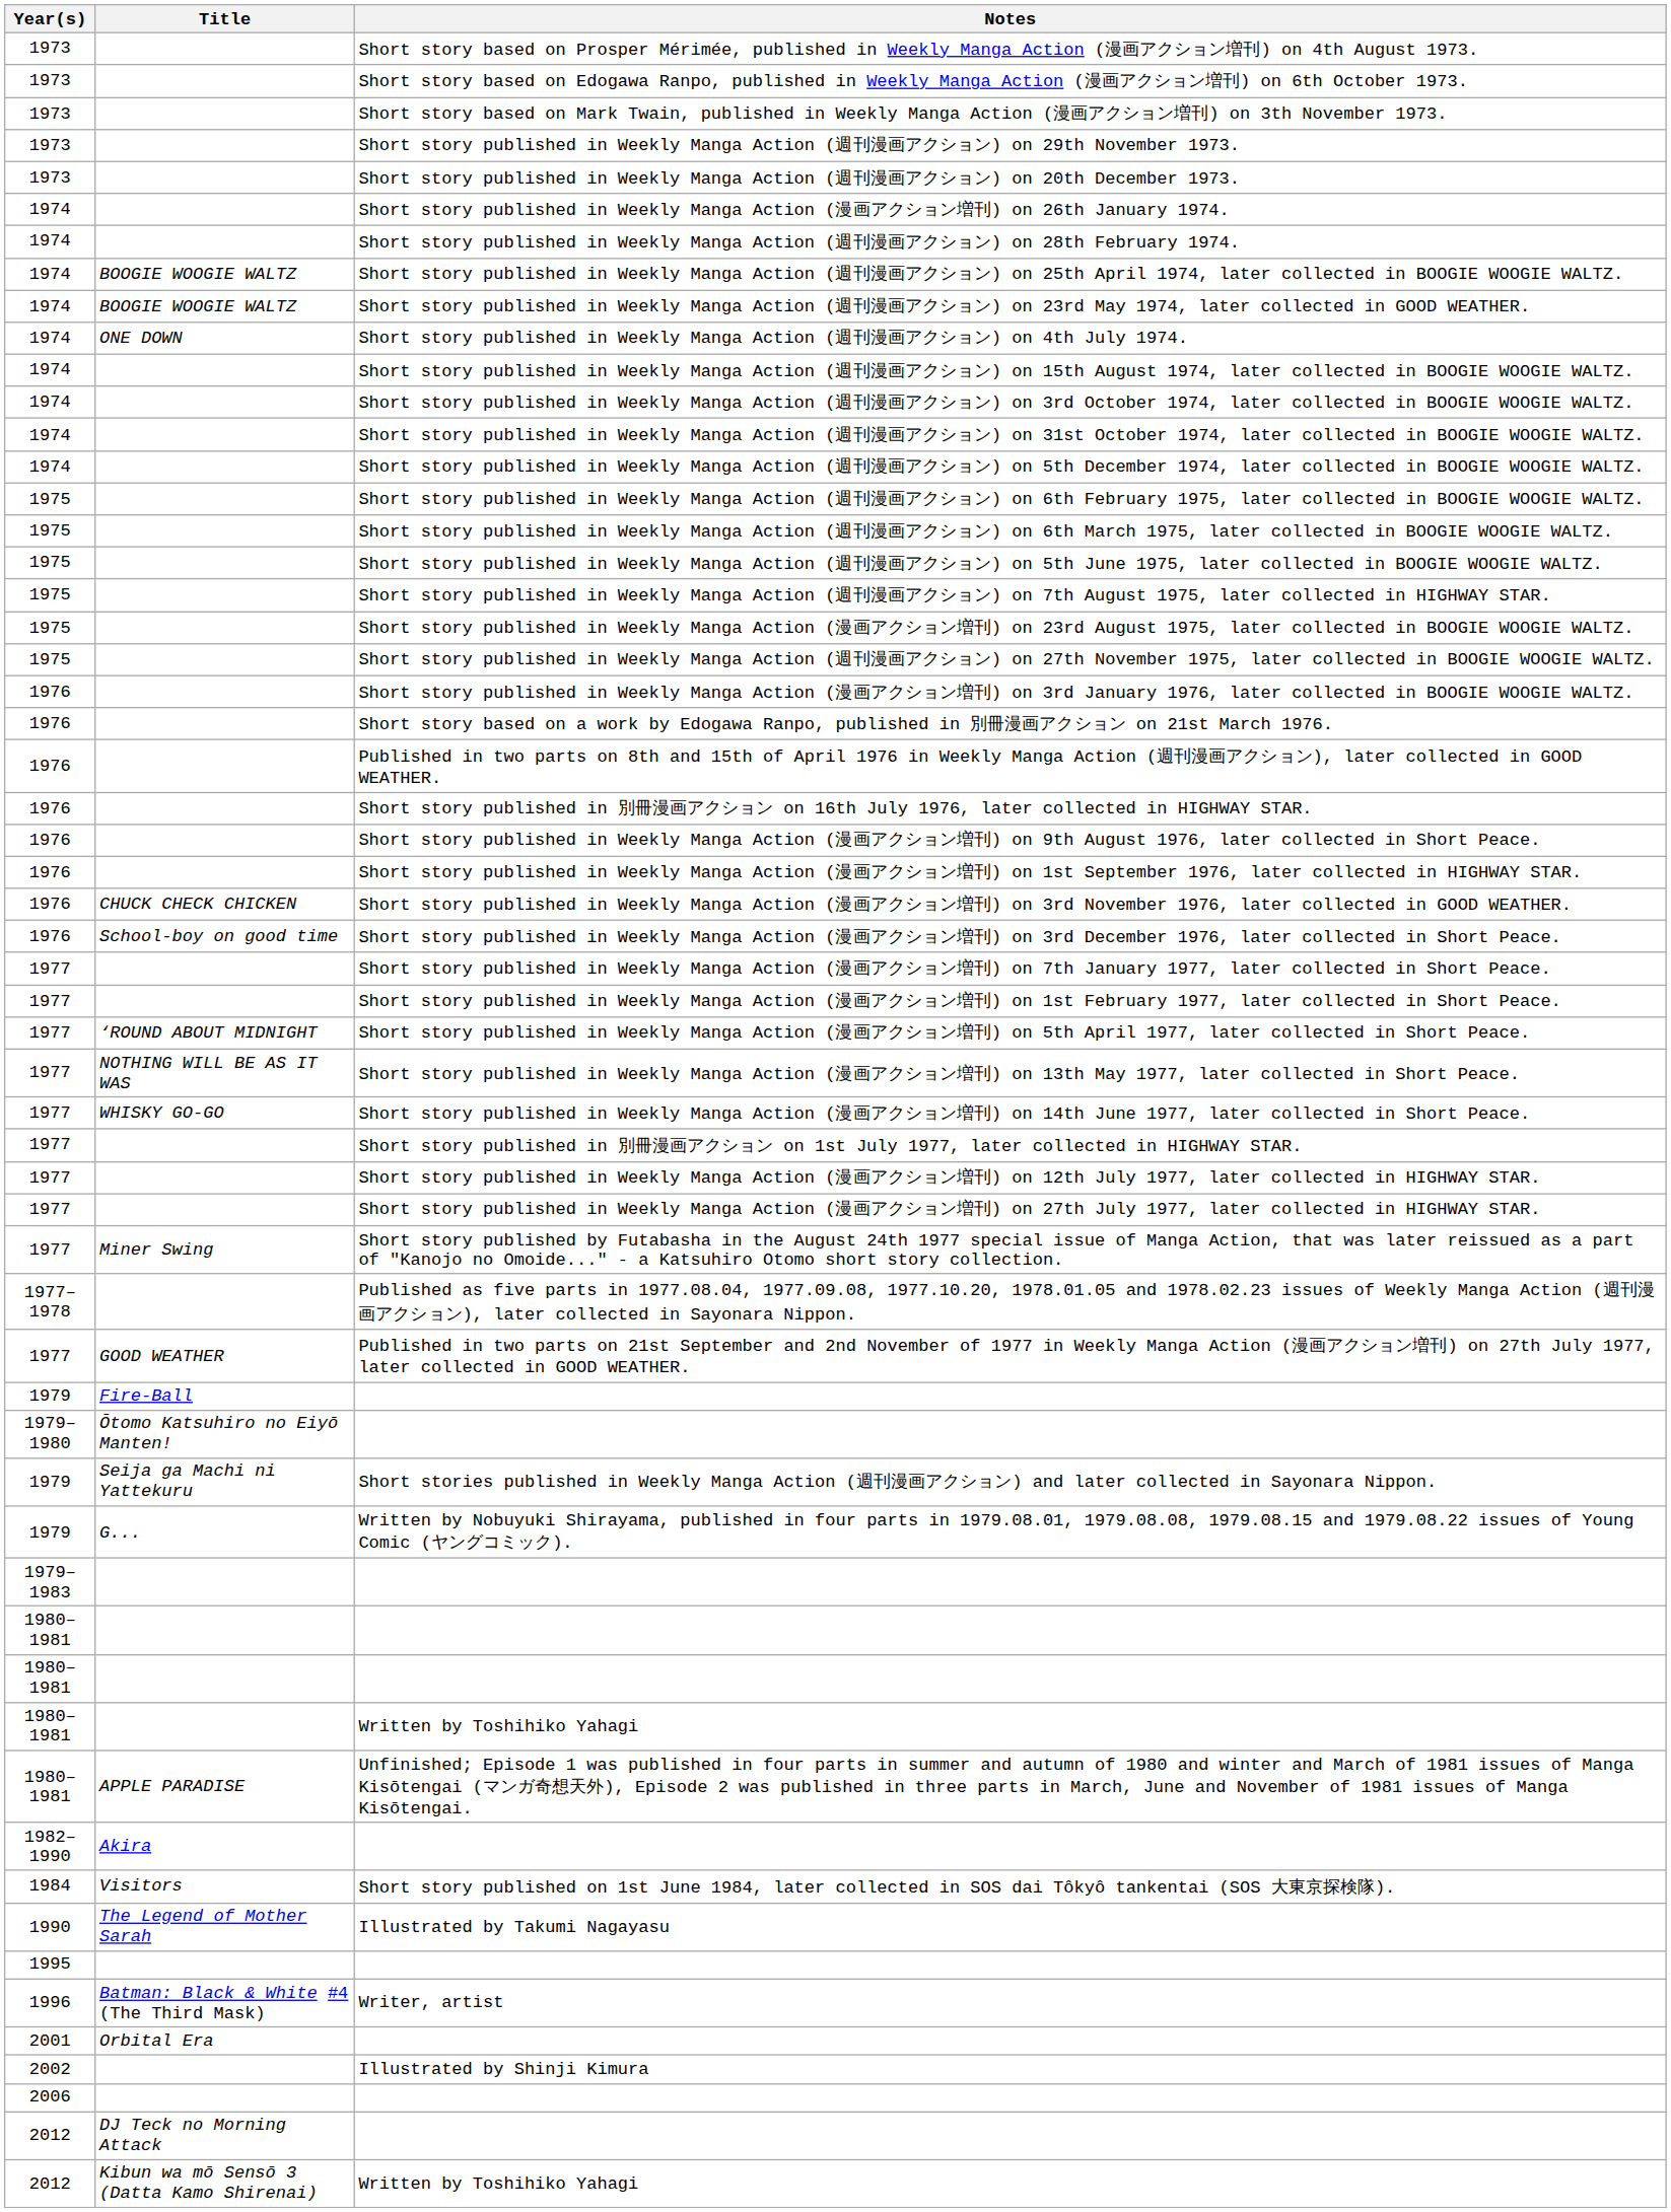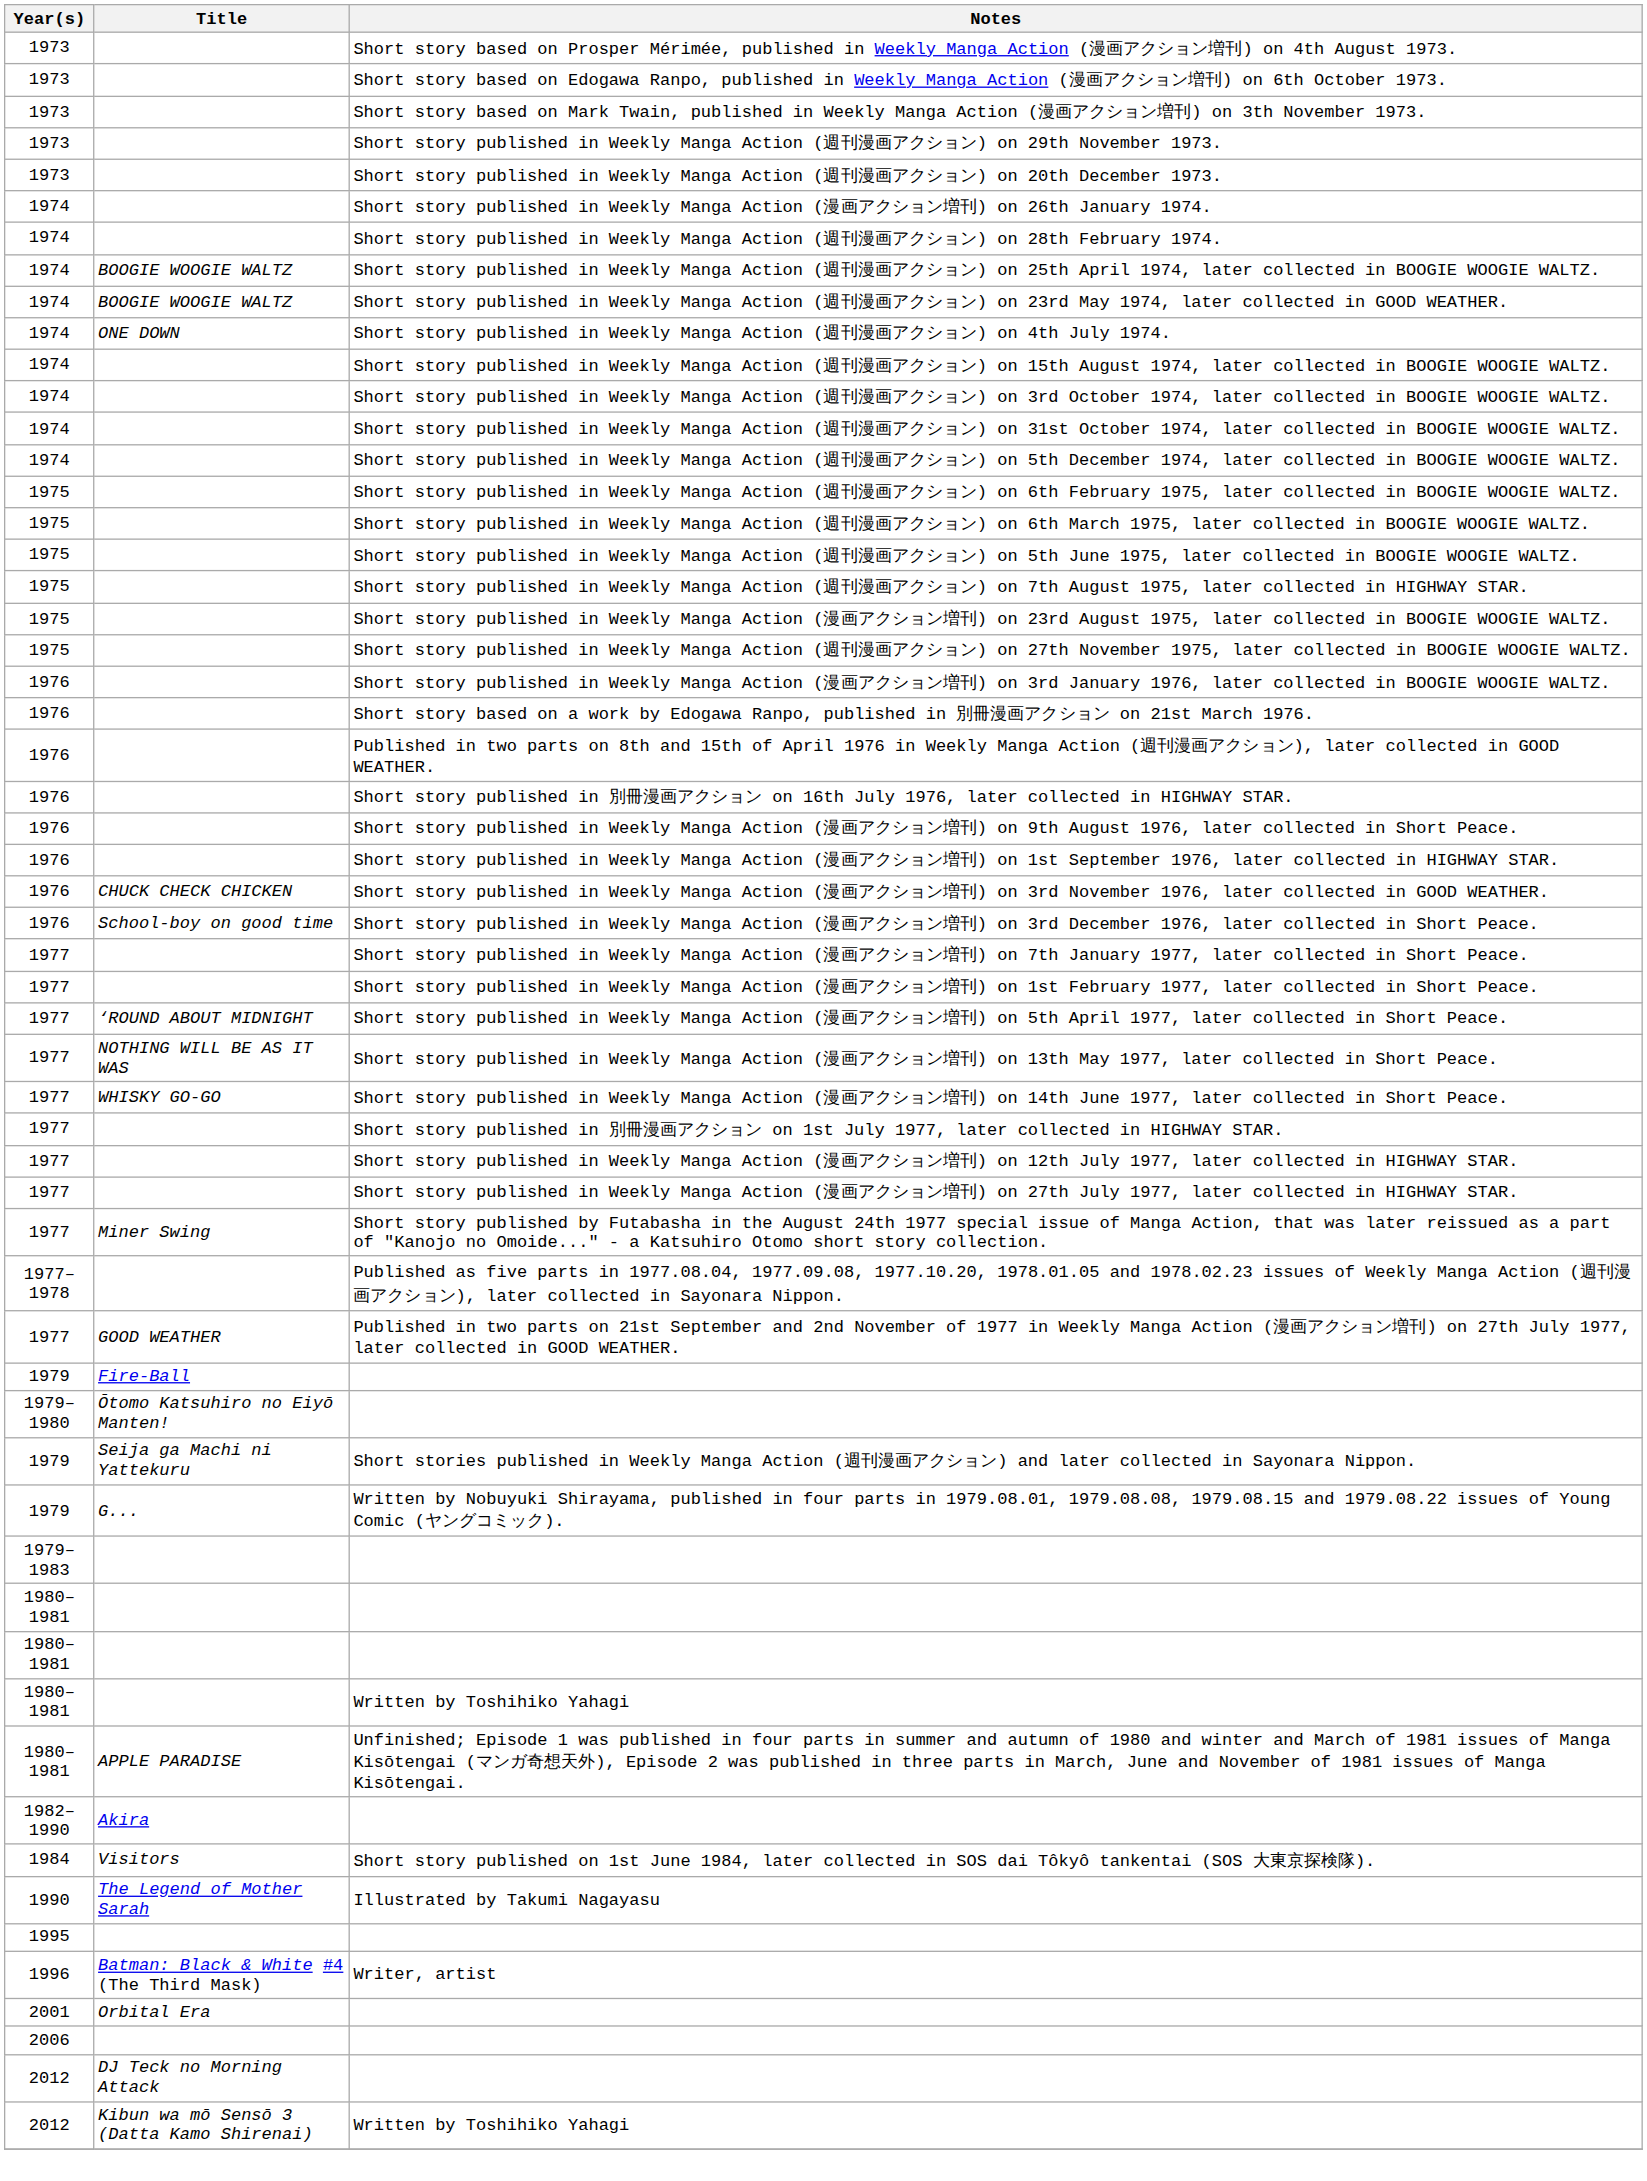- row: 2002 | Illustrated by Shinji Kimura
